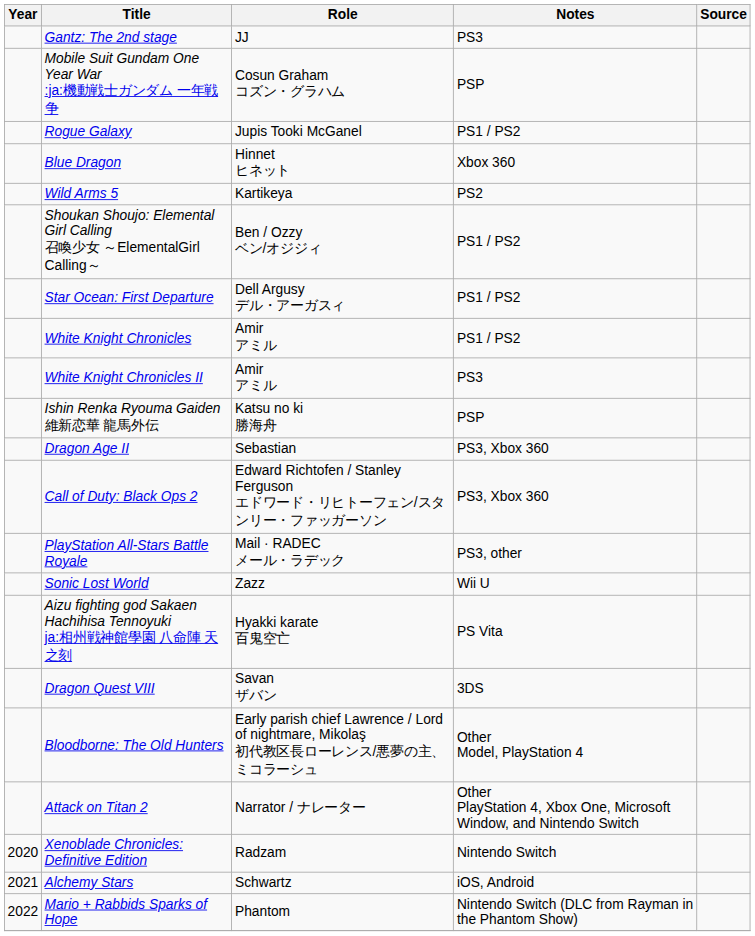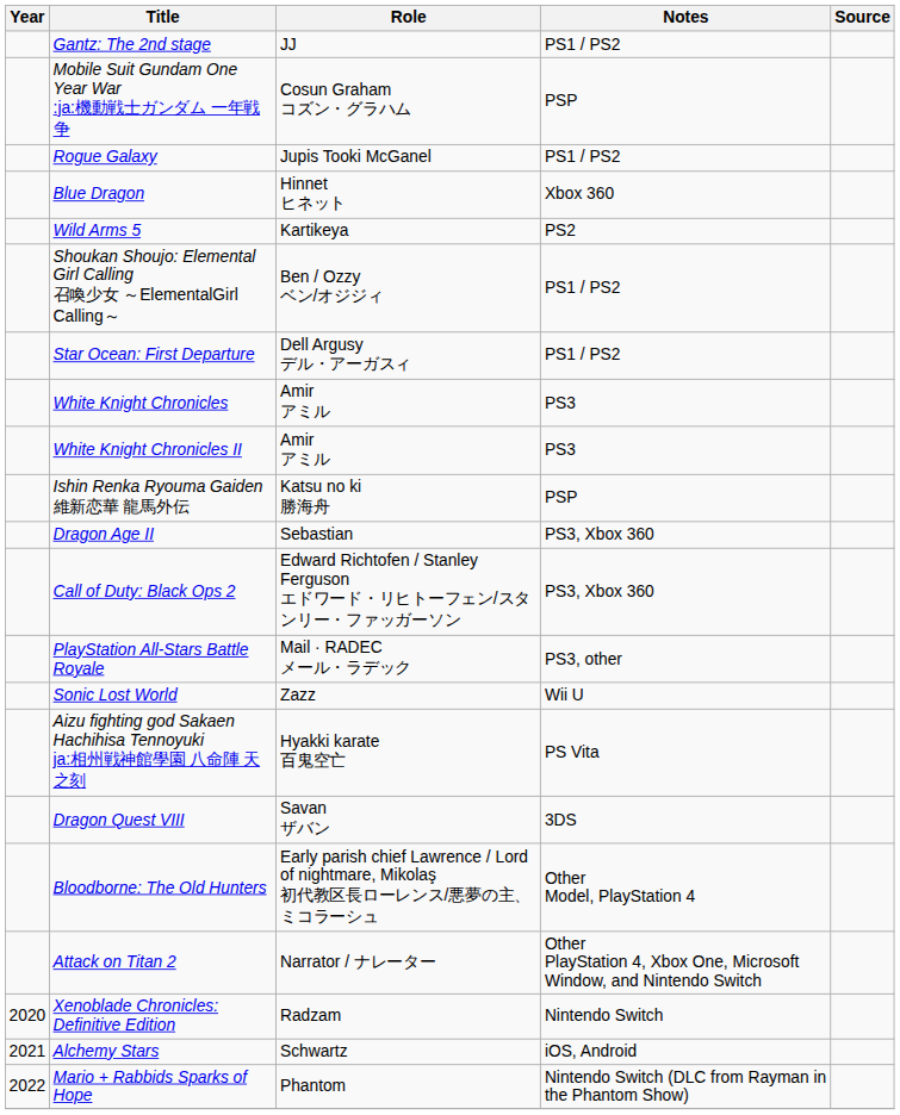Gantz: The 2nd stage | Notes: PS3 -> PS1 / PS2
White Knight Chronicles | Notes: PS1 / PS2 -> PS3
